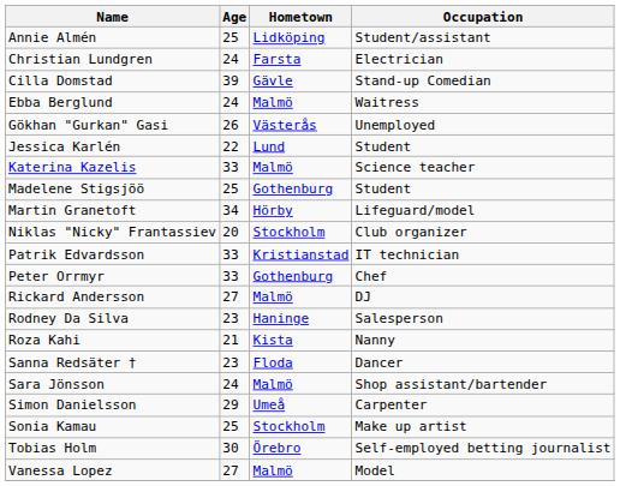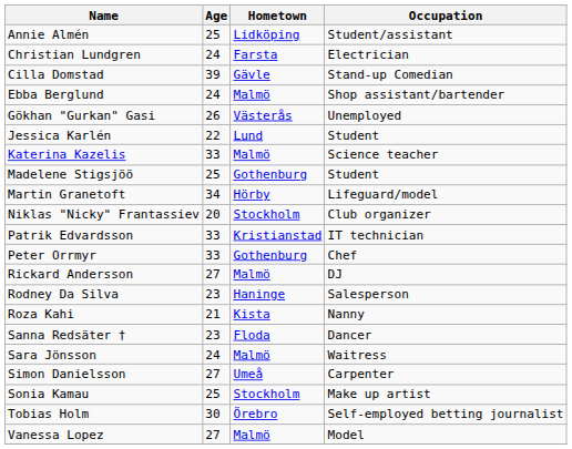Ebba Berglund | Occupation: Waitress -> Shop assistant/bartender
Sara Jönsson | Occupation: Shop assistant/bartender -> Waitress
Simon Danielsson | Age: 29 -> 27
